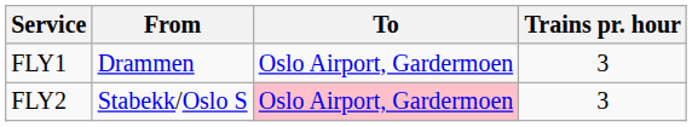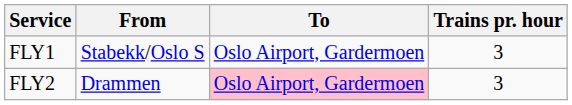FLY1 | From: Drammen -> Stabekk/Oslo S
FLY2 | From: Stabekk/Oslo S -> Drammen
